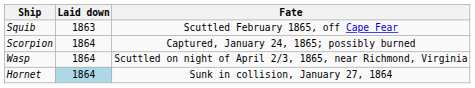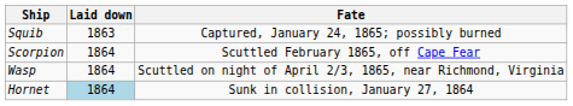Squib | Fate: Scuttled February 1865, off Cape Fear -> Captured, January 24, 1865; possibly burned
Scorpion | Fate: Captured, January 24, 1865; possibly burned -> Scuttled February 1865, off Cape Fear
